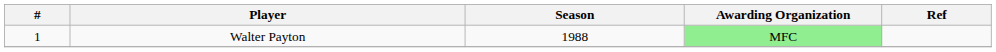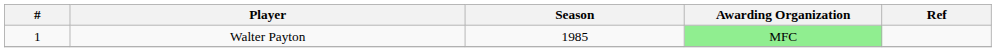Walter Payton | Season: 1988 -> 1985
